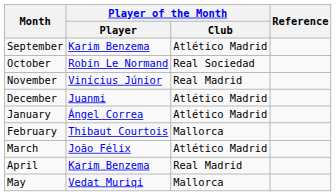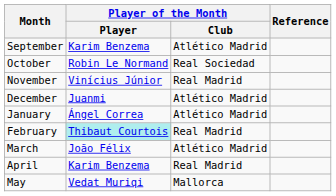February | Player of the Month / Player: no background -> paleturquoise background
February | Player of the Month / Club: Mallorca -> Real Madrid
